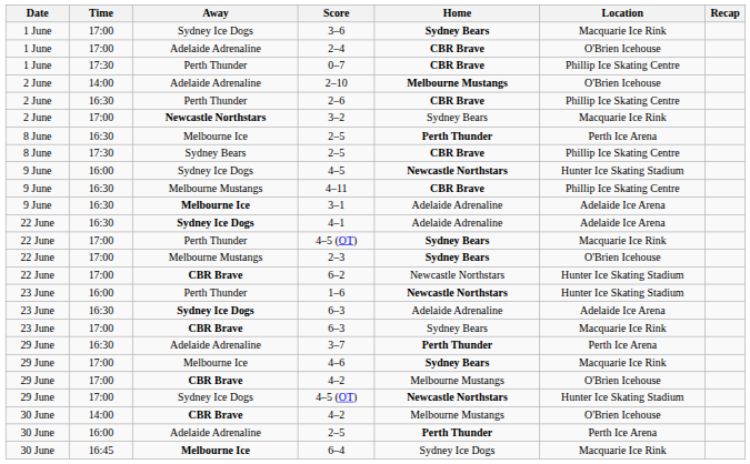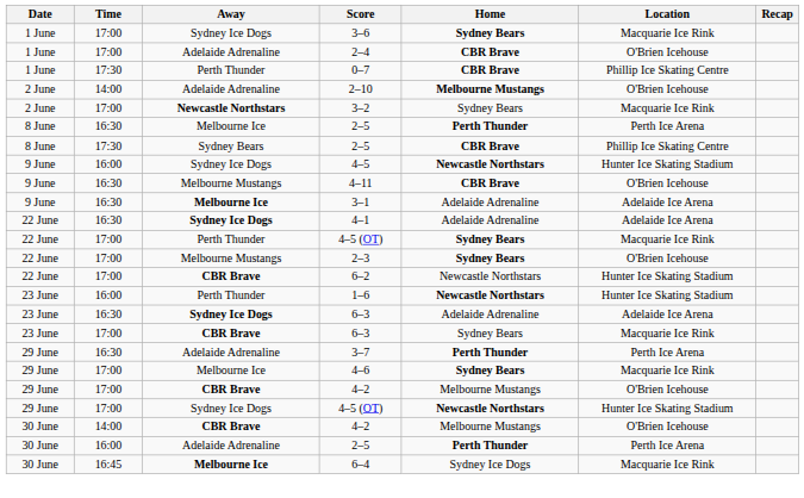- row: 2 June | 16:30 | Perth Thunder | 2–6 | CBR Brave | Phillip Ice Skating Centre
4–11 | Location: Phillip Ice Skating Centre -> O'Brien Icehouse
